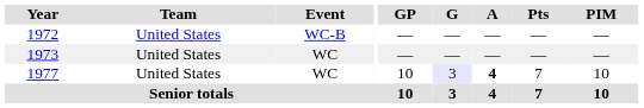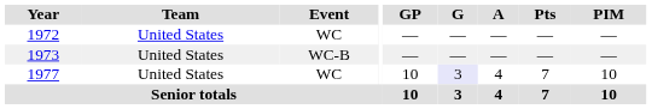1972 | Event: WC-B -> WC
1973 | Event: WC -> WC-B
1977 | A: bold -> normal
